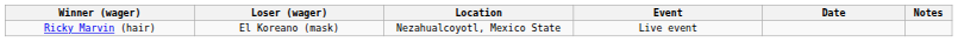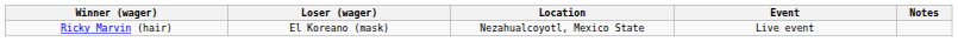- column: Date
